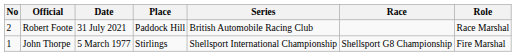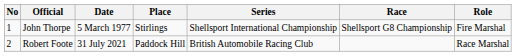rows swapped: John Thorpe <-> Robert Foote
